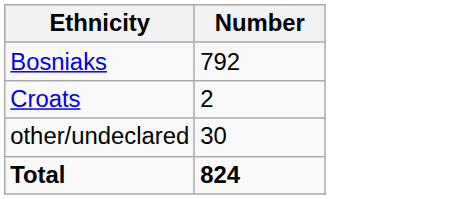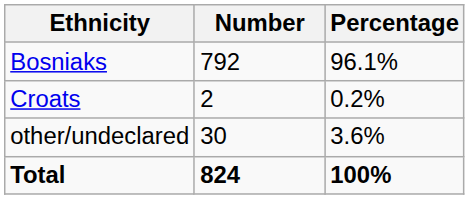+ column: Percentage | 96.1% | 0.2% | 3.6% | 100%
